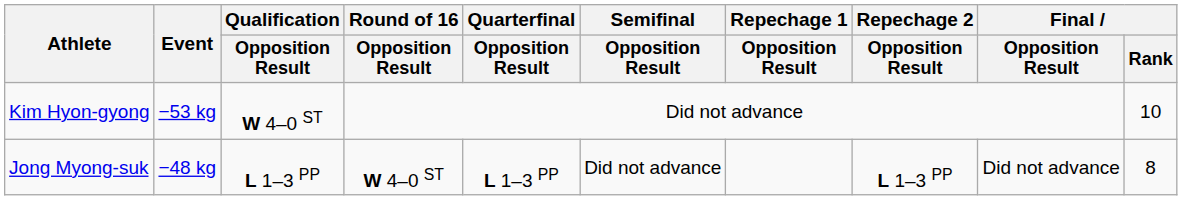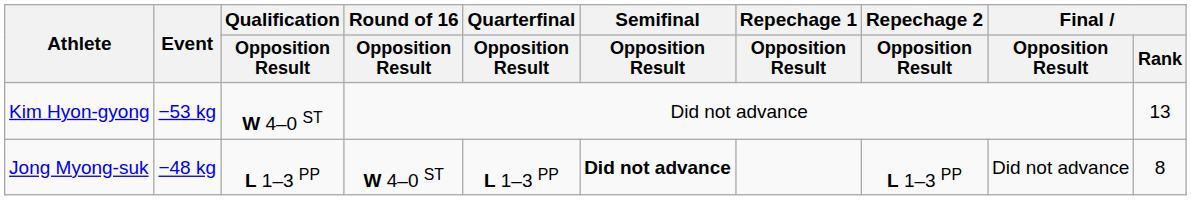Kim Hyon-gyong | Final / Rank: 10 -> 13
Jong Myong-suk | Semifinal / Opposition Result: normal -> bold
